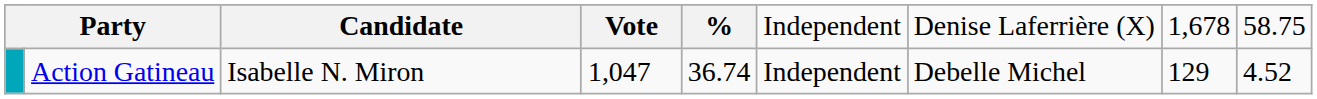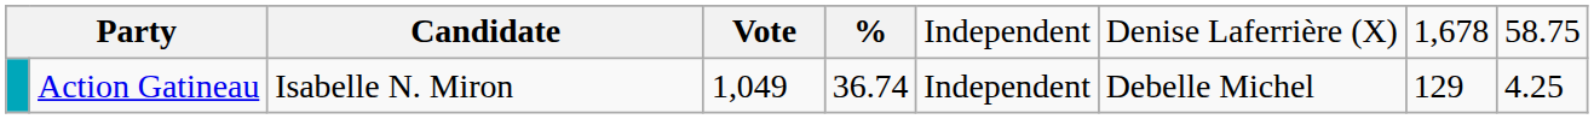Action Gatineau | column 4: 1,047 -> 1,049
Action Gatineau | column 9: 4.52 -> 4.25
